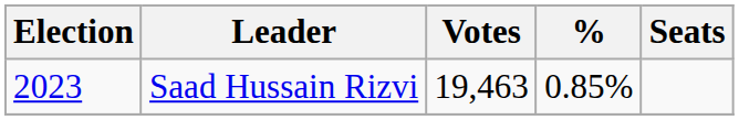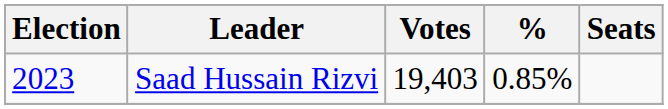Saad Hussain Rizvi | Votes: 19,463 -> 19,403
